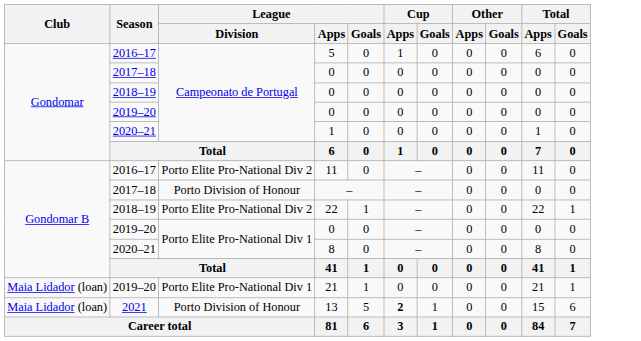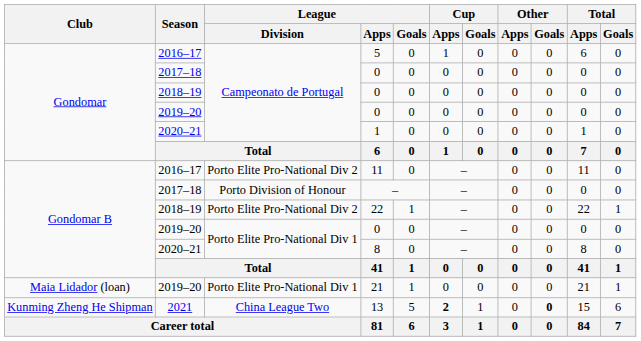13 | Club: Maia Lidador (loan) -> Kunming Zheng He Shipman
13 | League / Division: Porto Division of Honour -> China League Two
13 | Other / Goals: normal -> bold
